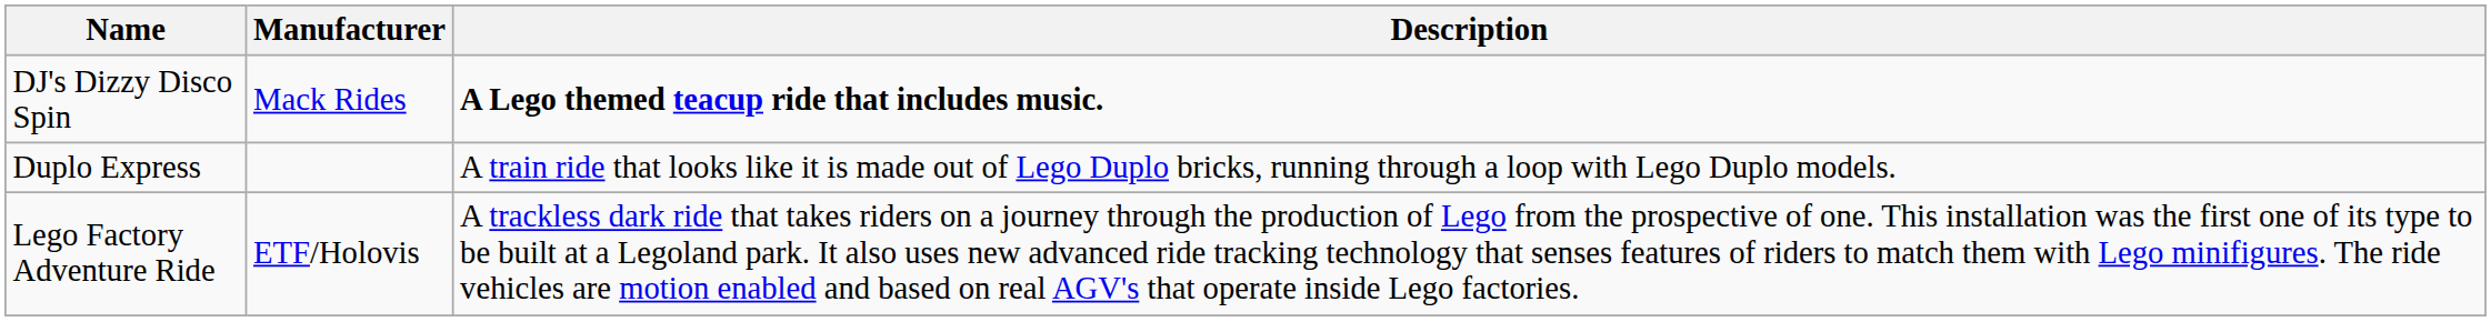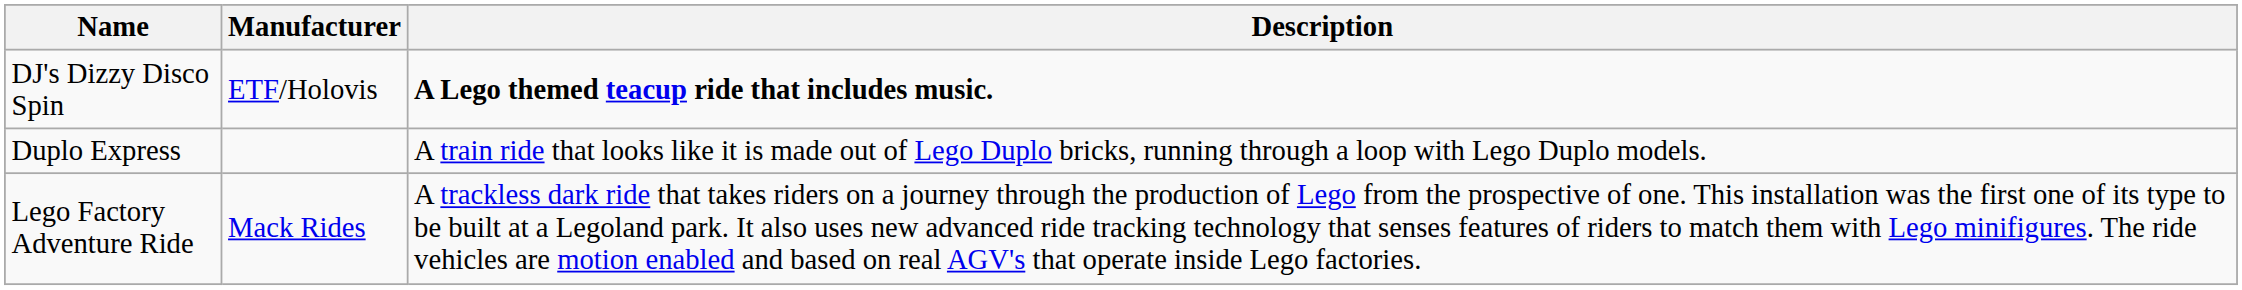DJ's Dizzy Disco Spin | Manufacturer: Mack Rides -> ETF/Holovis
Lego Factory Adventure Ride | Manufacturer: ETF/Holovis -> Mack Rides
